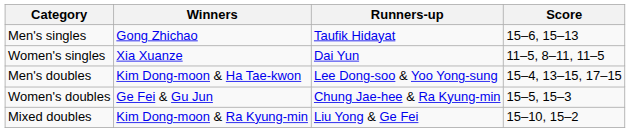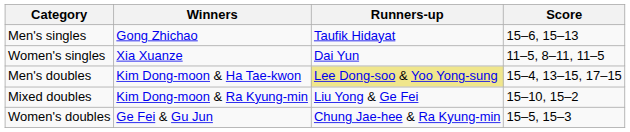Men's doubles | Runners-up: no background -> khaki background
rows swapped: Women's doubles <-> Mixed doubles
